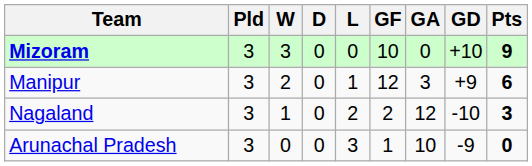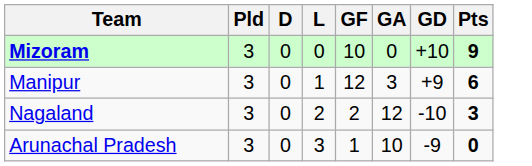- column: W | 3 | 2 | 1 | 0
